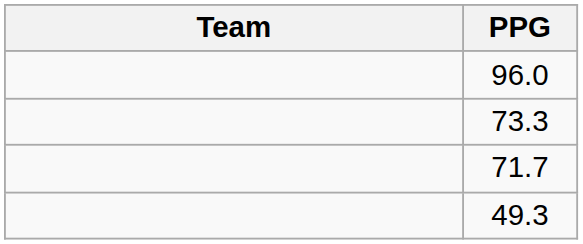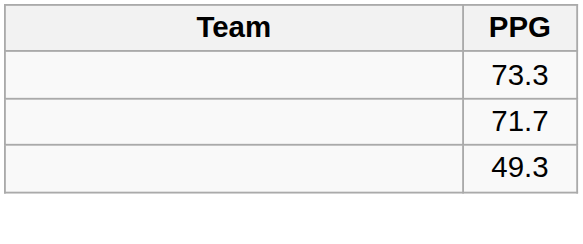- row: 96.0
